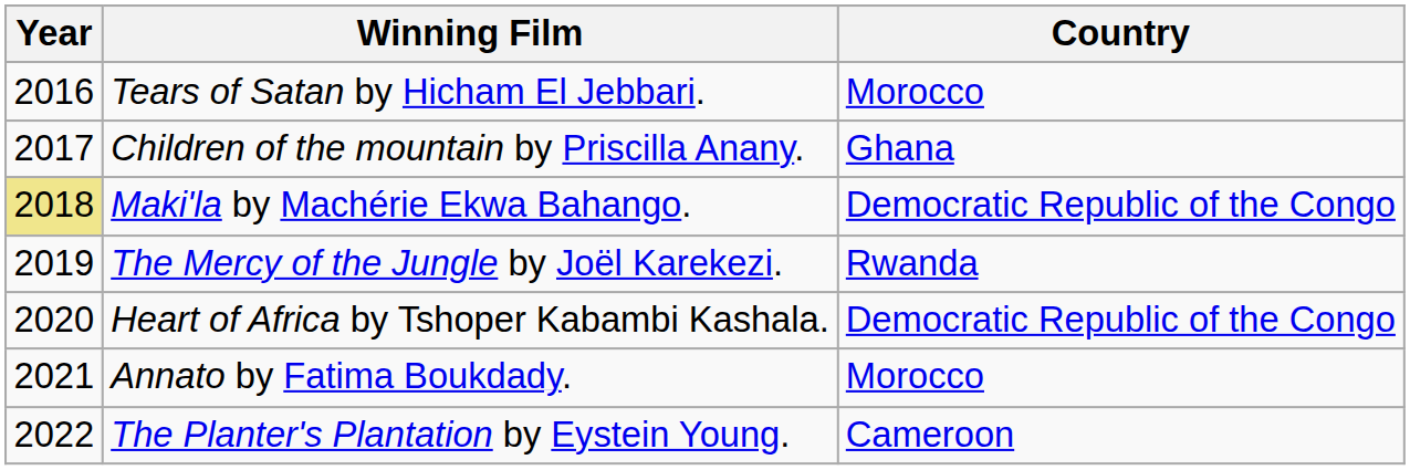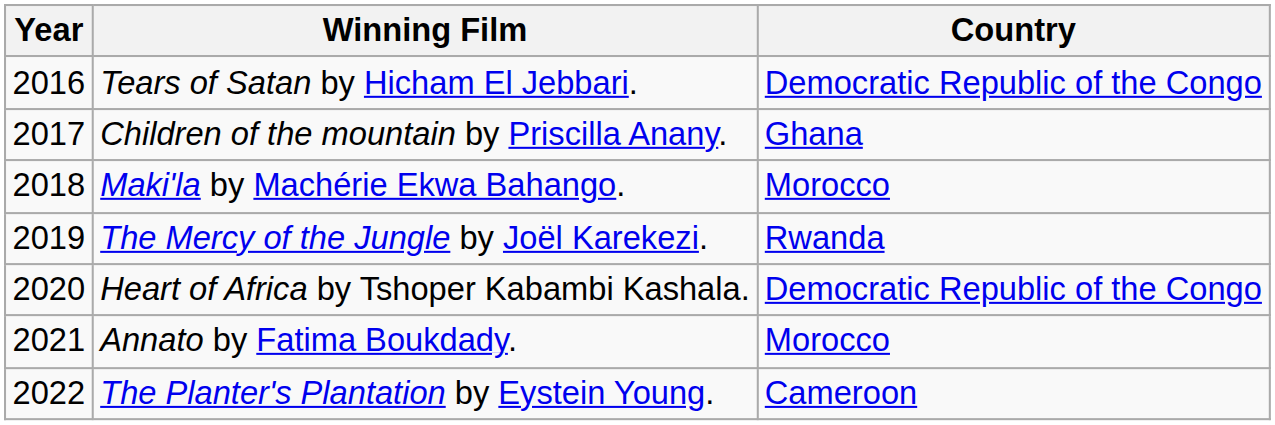Tears of Satan by Hicham El Jebbari. | Country: Morocco -> Democratic Republic of the Congo
Maki'la by Machérie Ekwa Bahango. | Year: khaki background -> no background
Maki'la by Machérie Ekwa Bahango. | Country: Democratic Republic of the Congo -> Morocco
